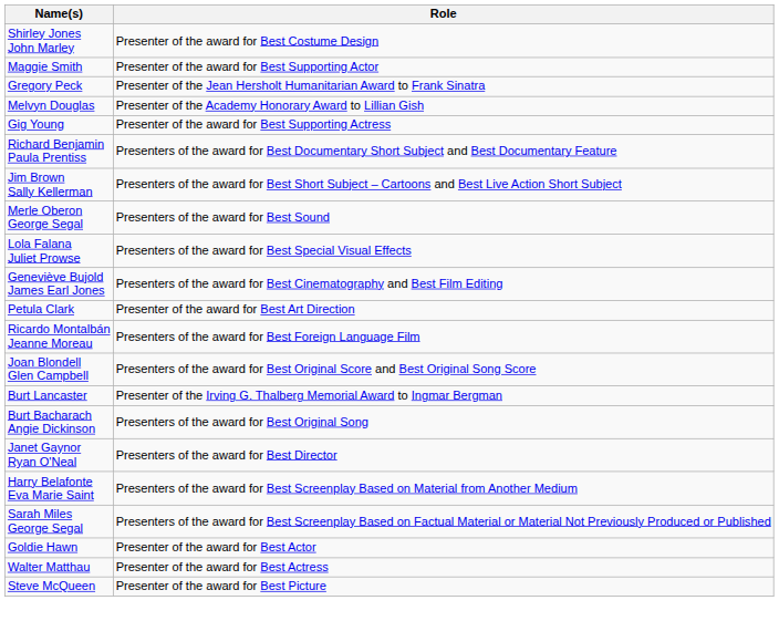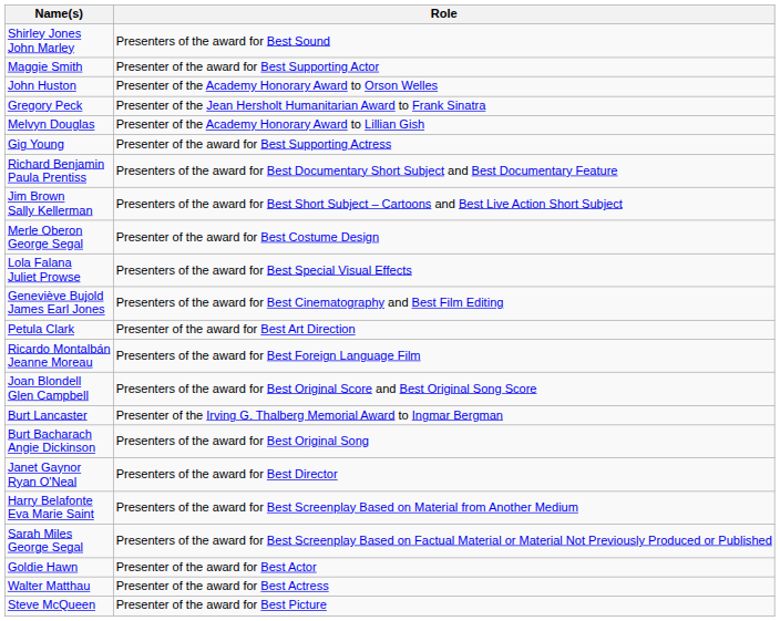Shirley Jones John Marley | Role: Presenter of the award for Best Costume Design -> Presenters of the award for Best Sound
+ row: John Huston | Presenter of the Academy Honorary Award to Orson Welles
Merle Oberon George Segal | Role: Presenters of the award for Best Sound -> Presenter of the award for Best Costume Design
